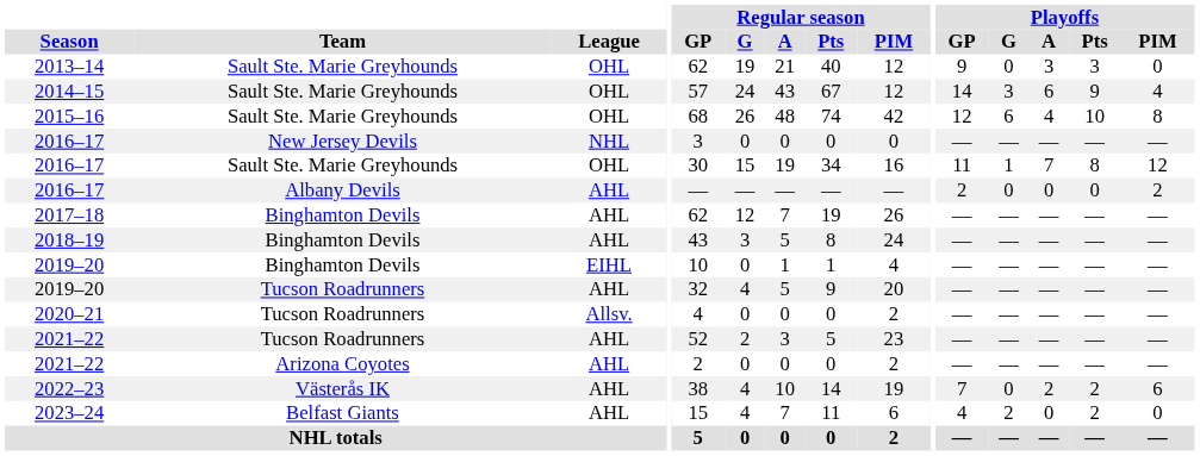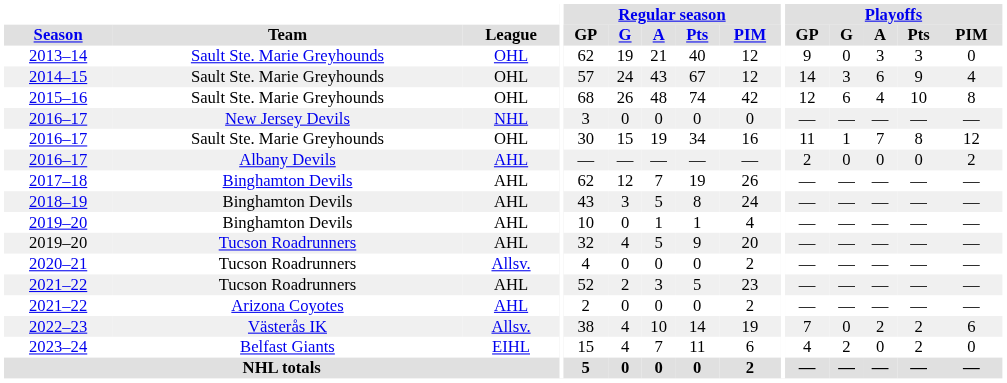2019–20 / Binghamton Devils | League: EIHL -> AHL
2022–23 | League: AHL -> Allsv.
2023–24 | League: AHL -> EIHL
